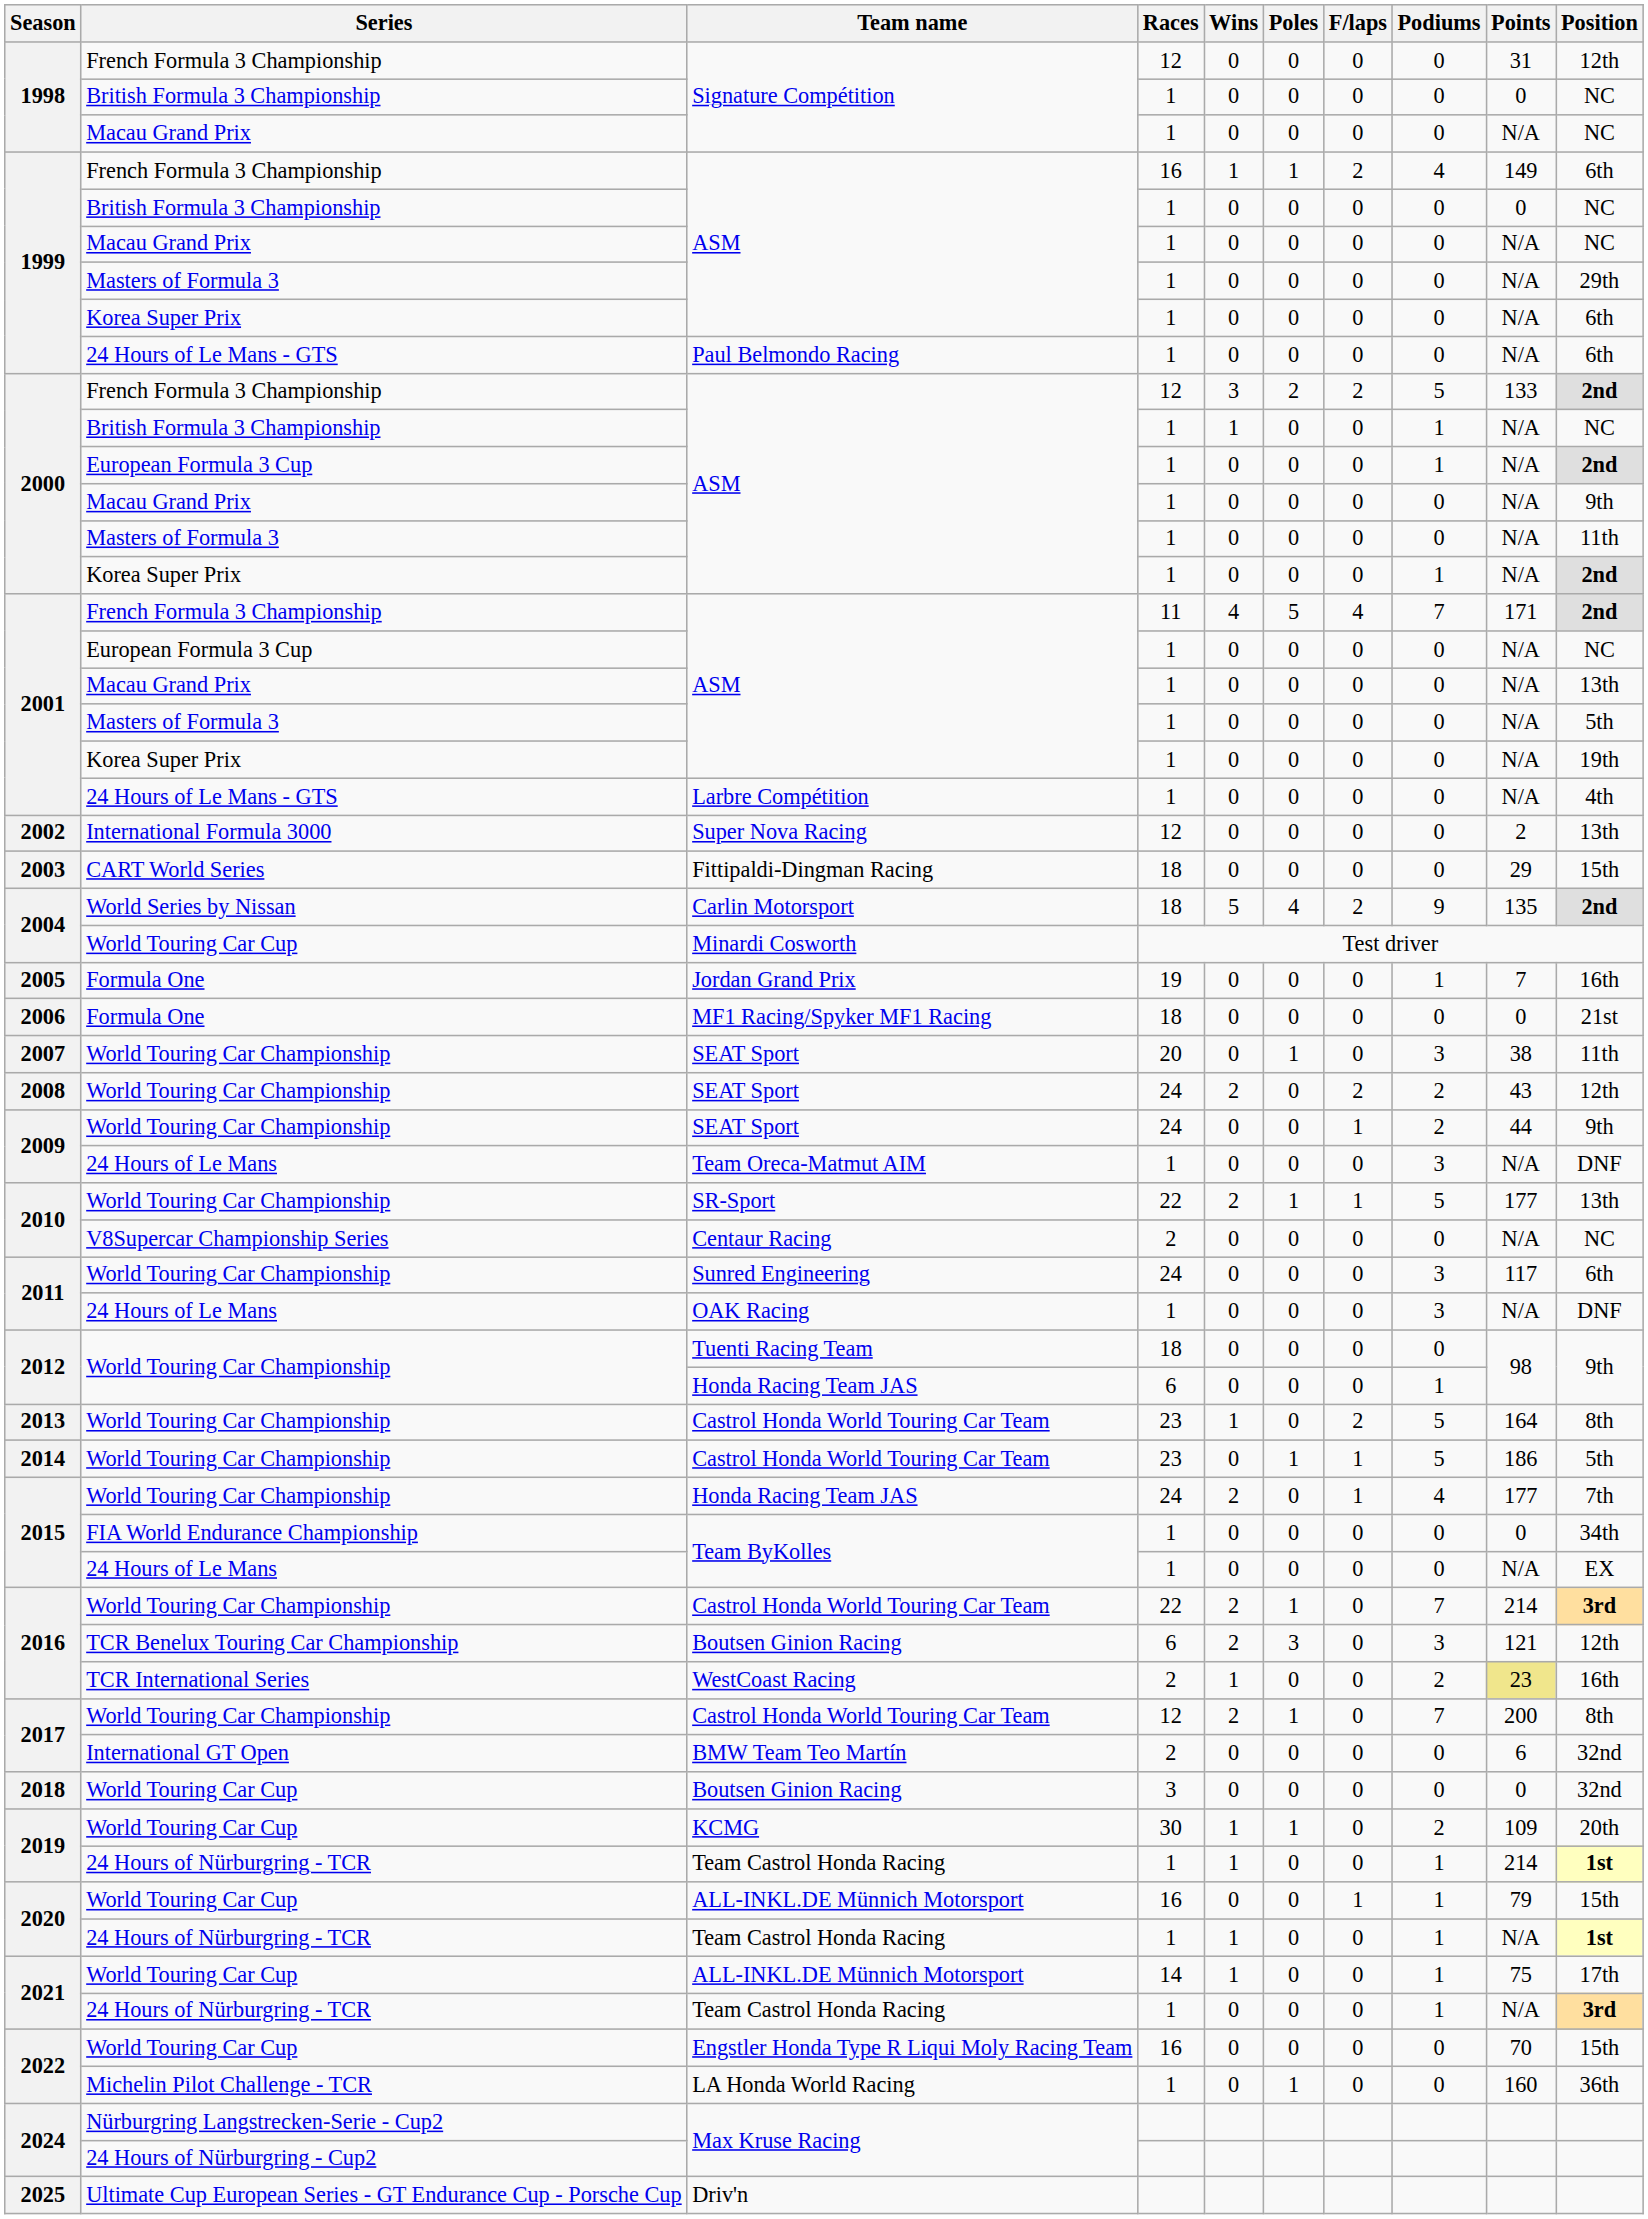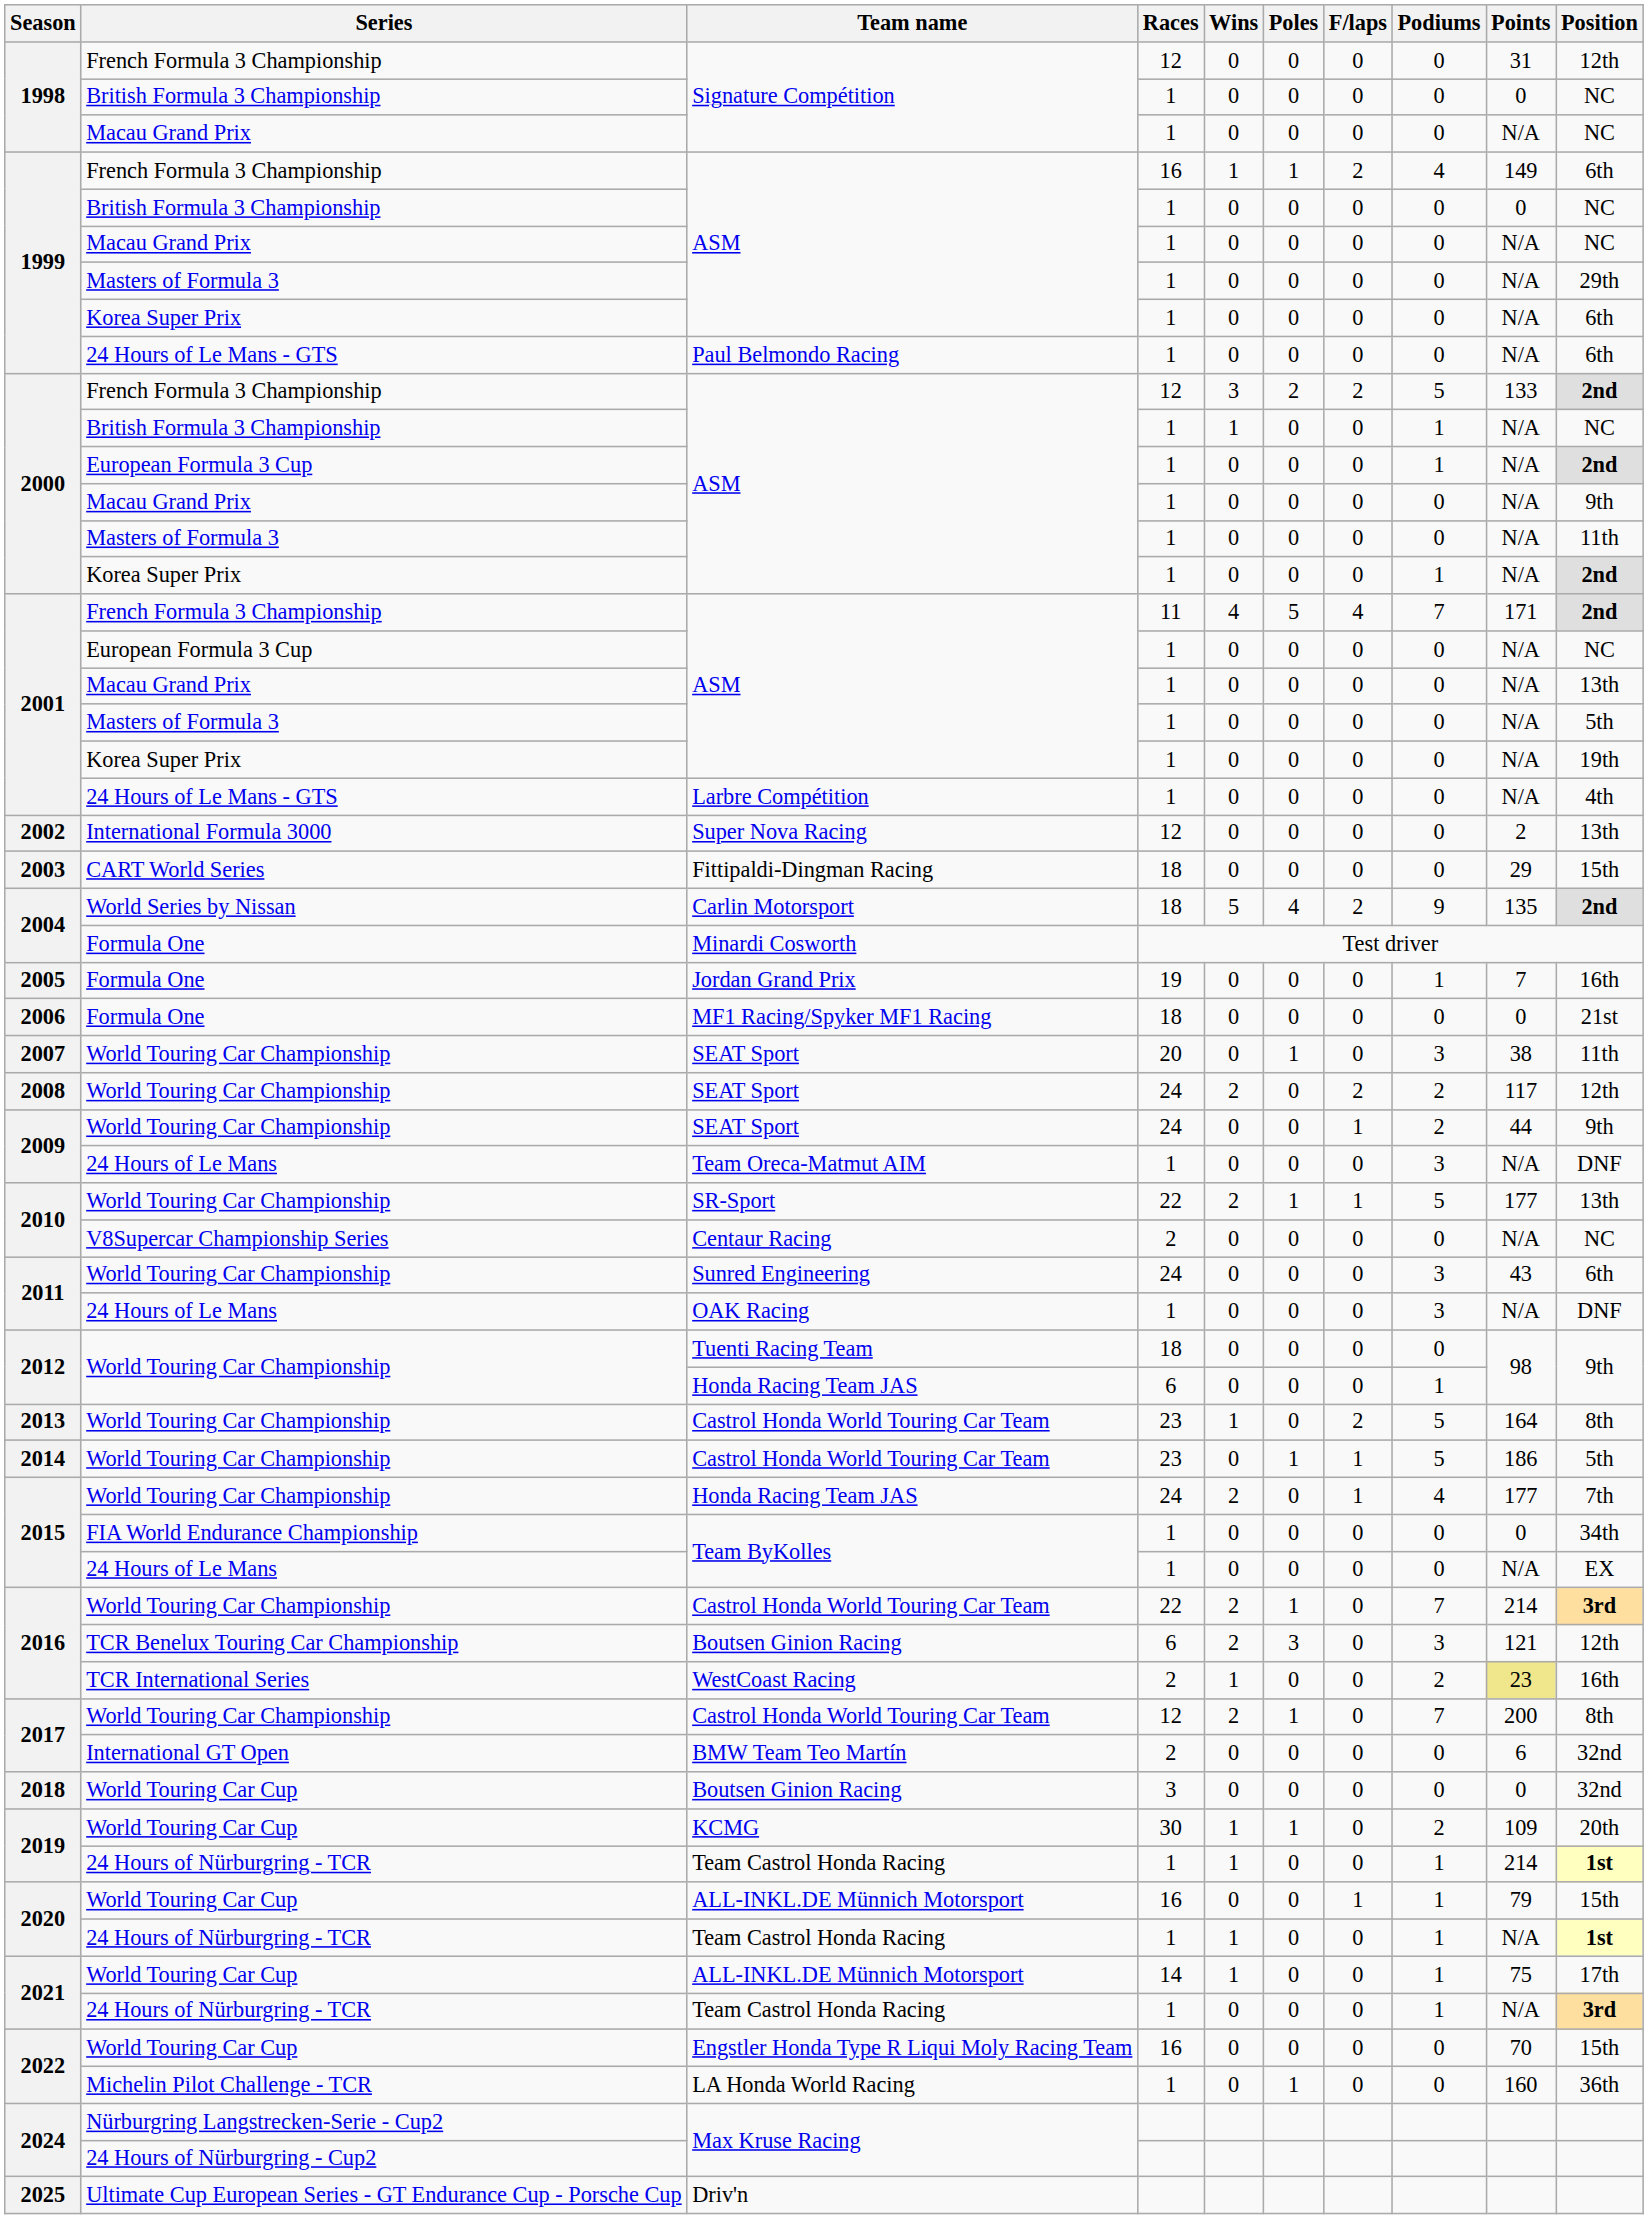Minardi Cosworth | Series: World Touring Car Cup -> Formula One
2008 / SEAT Sport | Points: 43 -> 117
Sunred Engineering | Points: 117 -> 43
